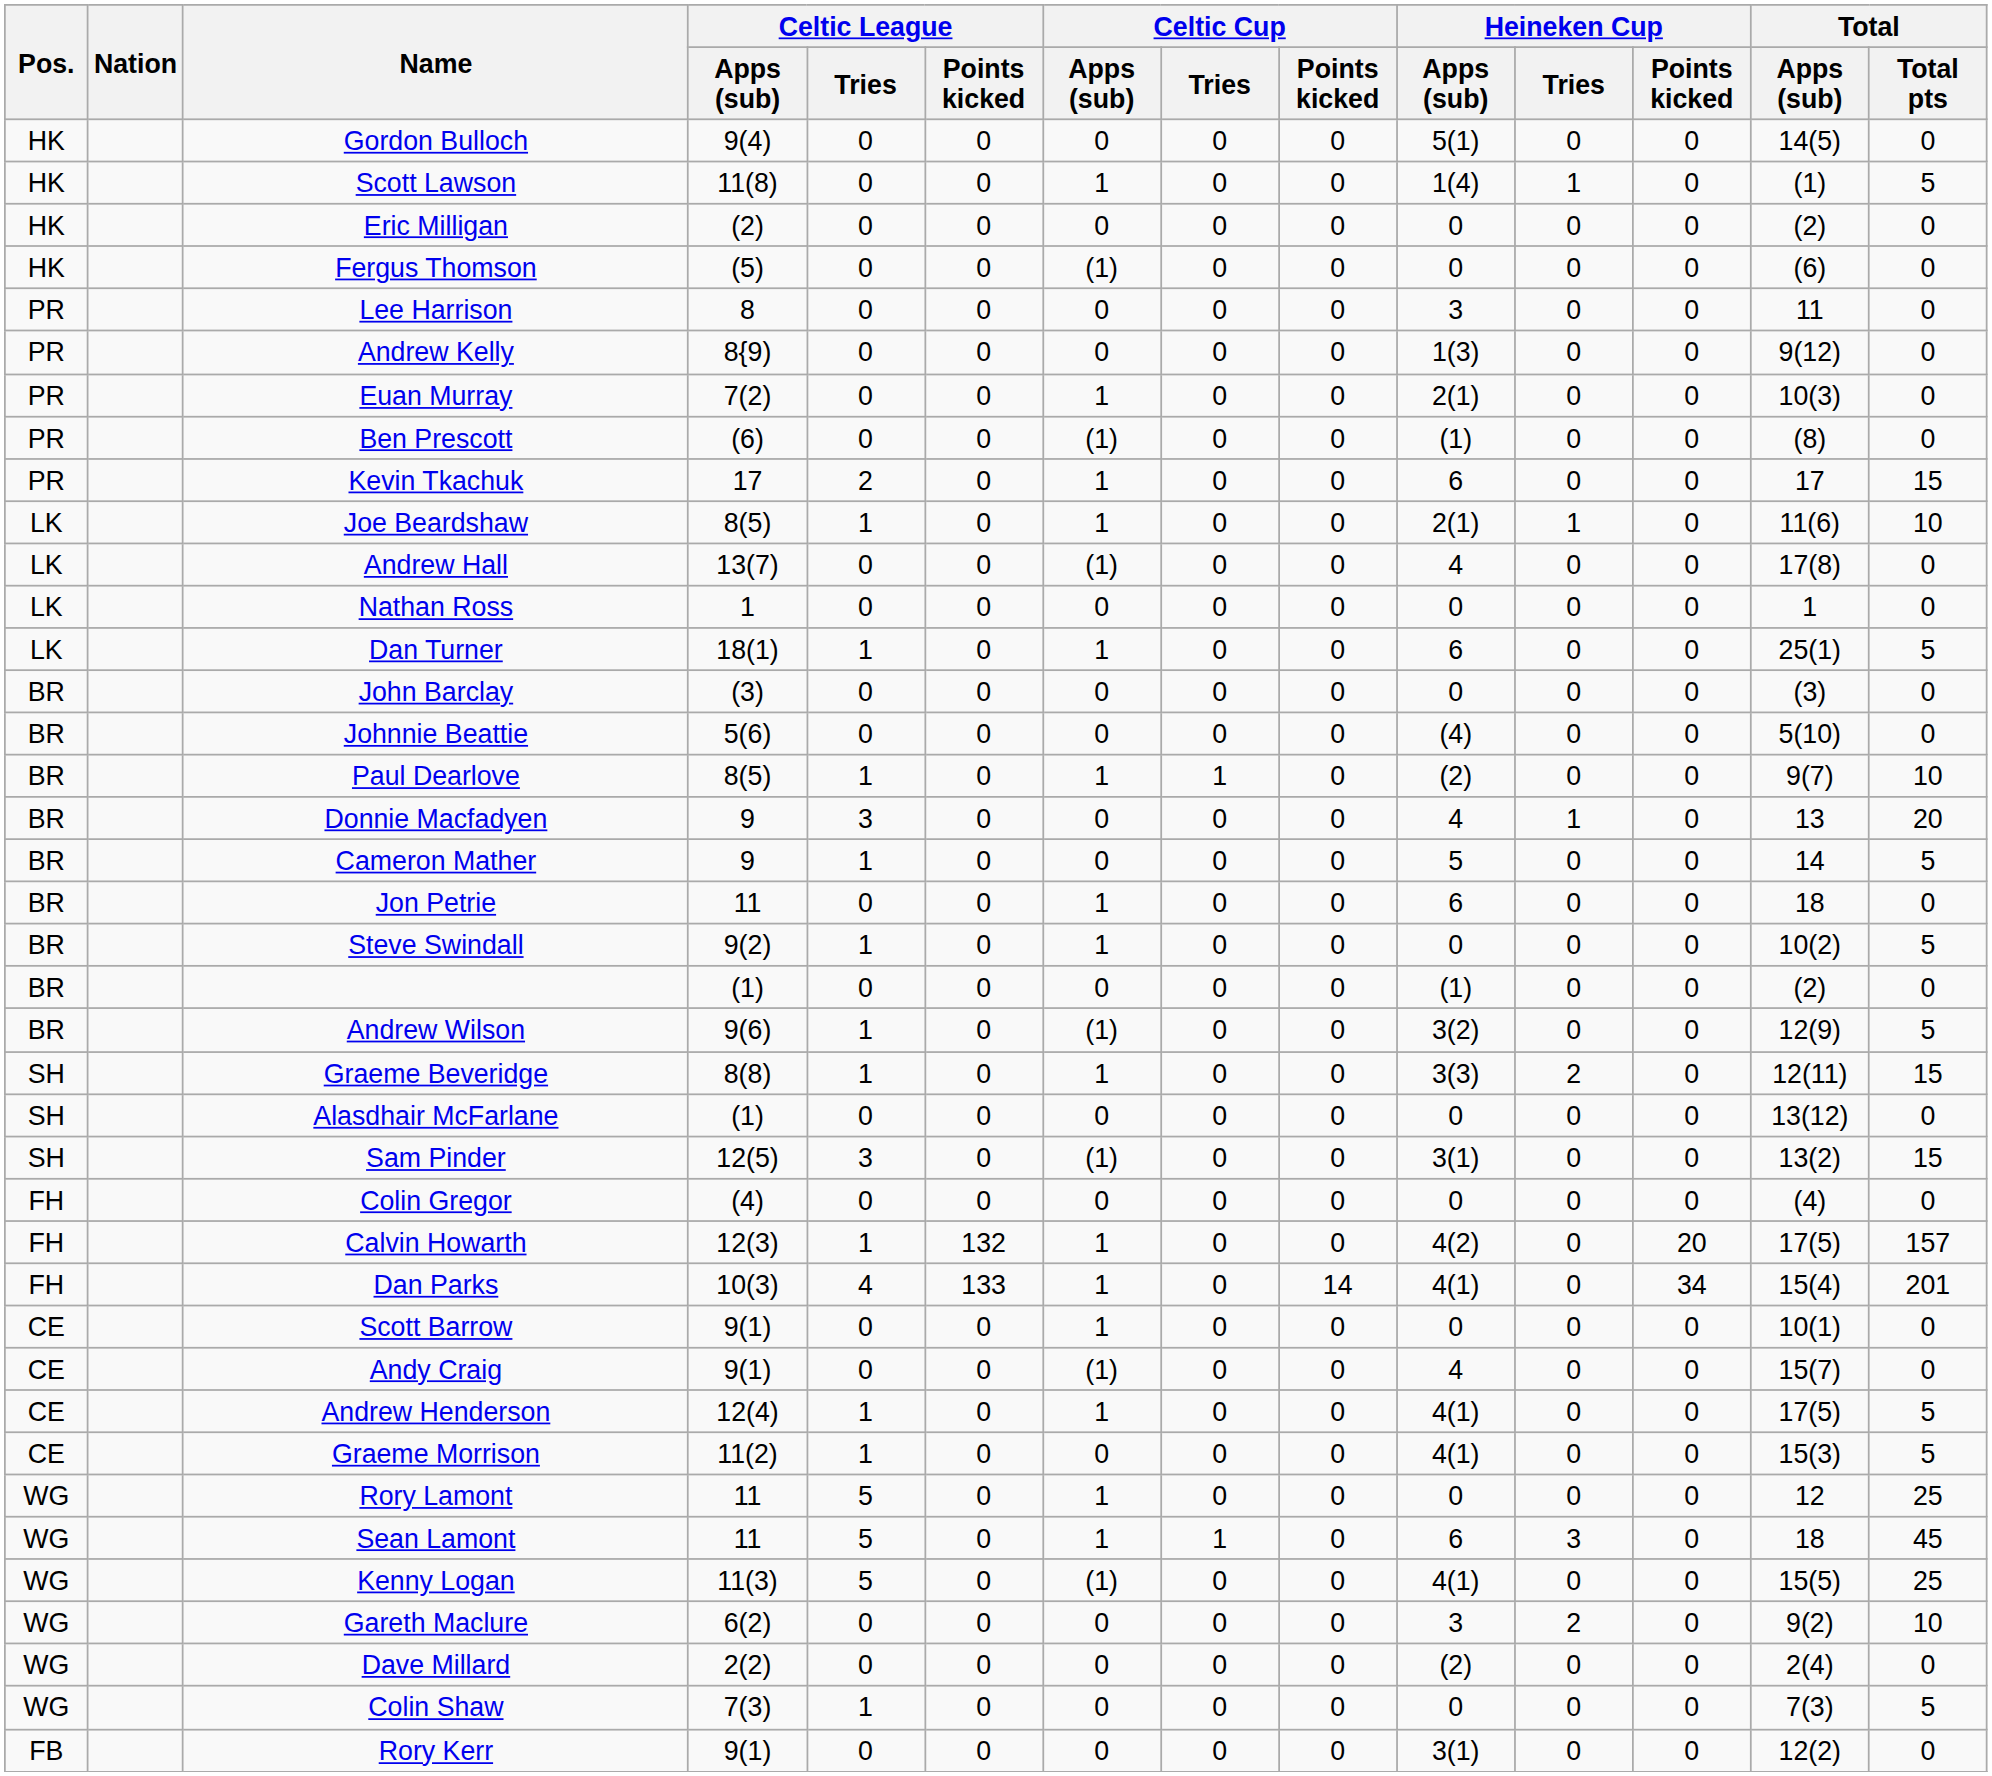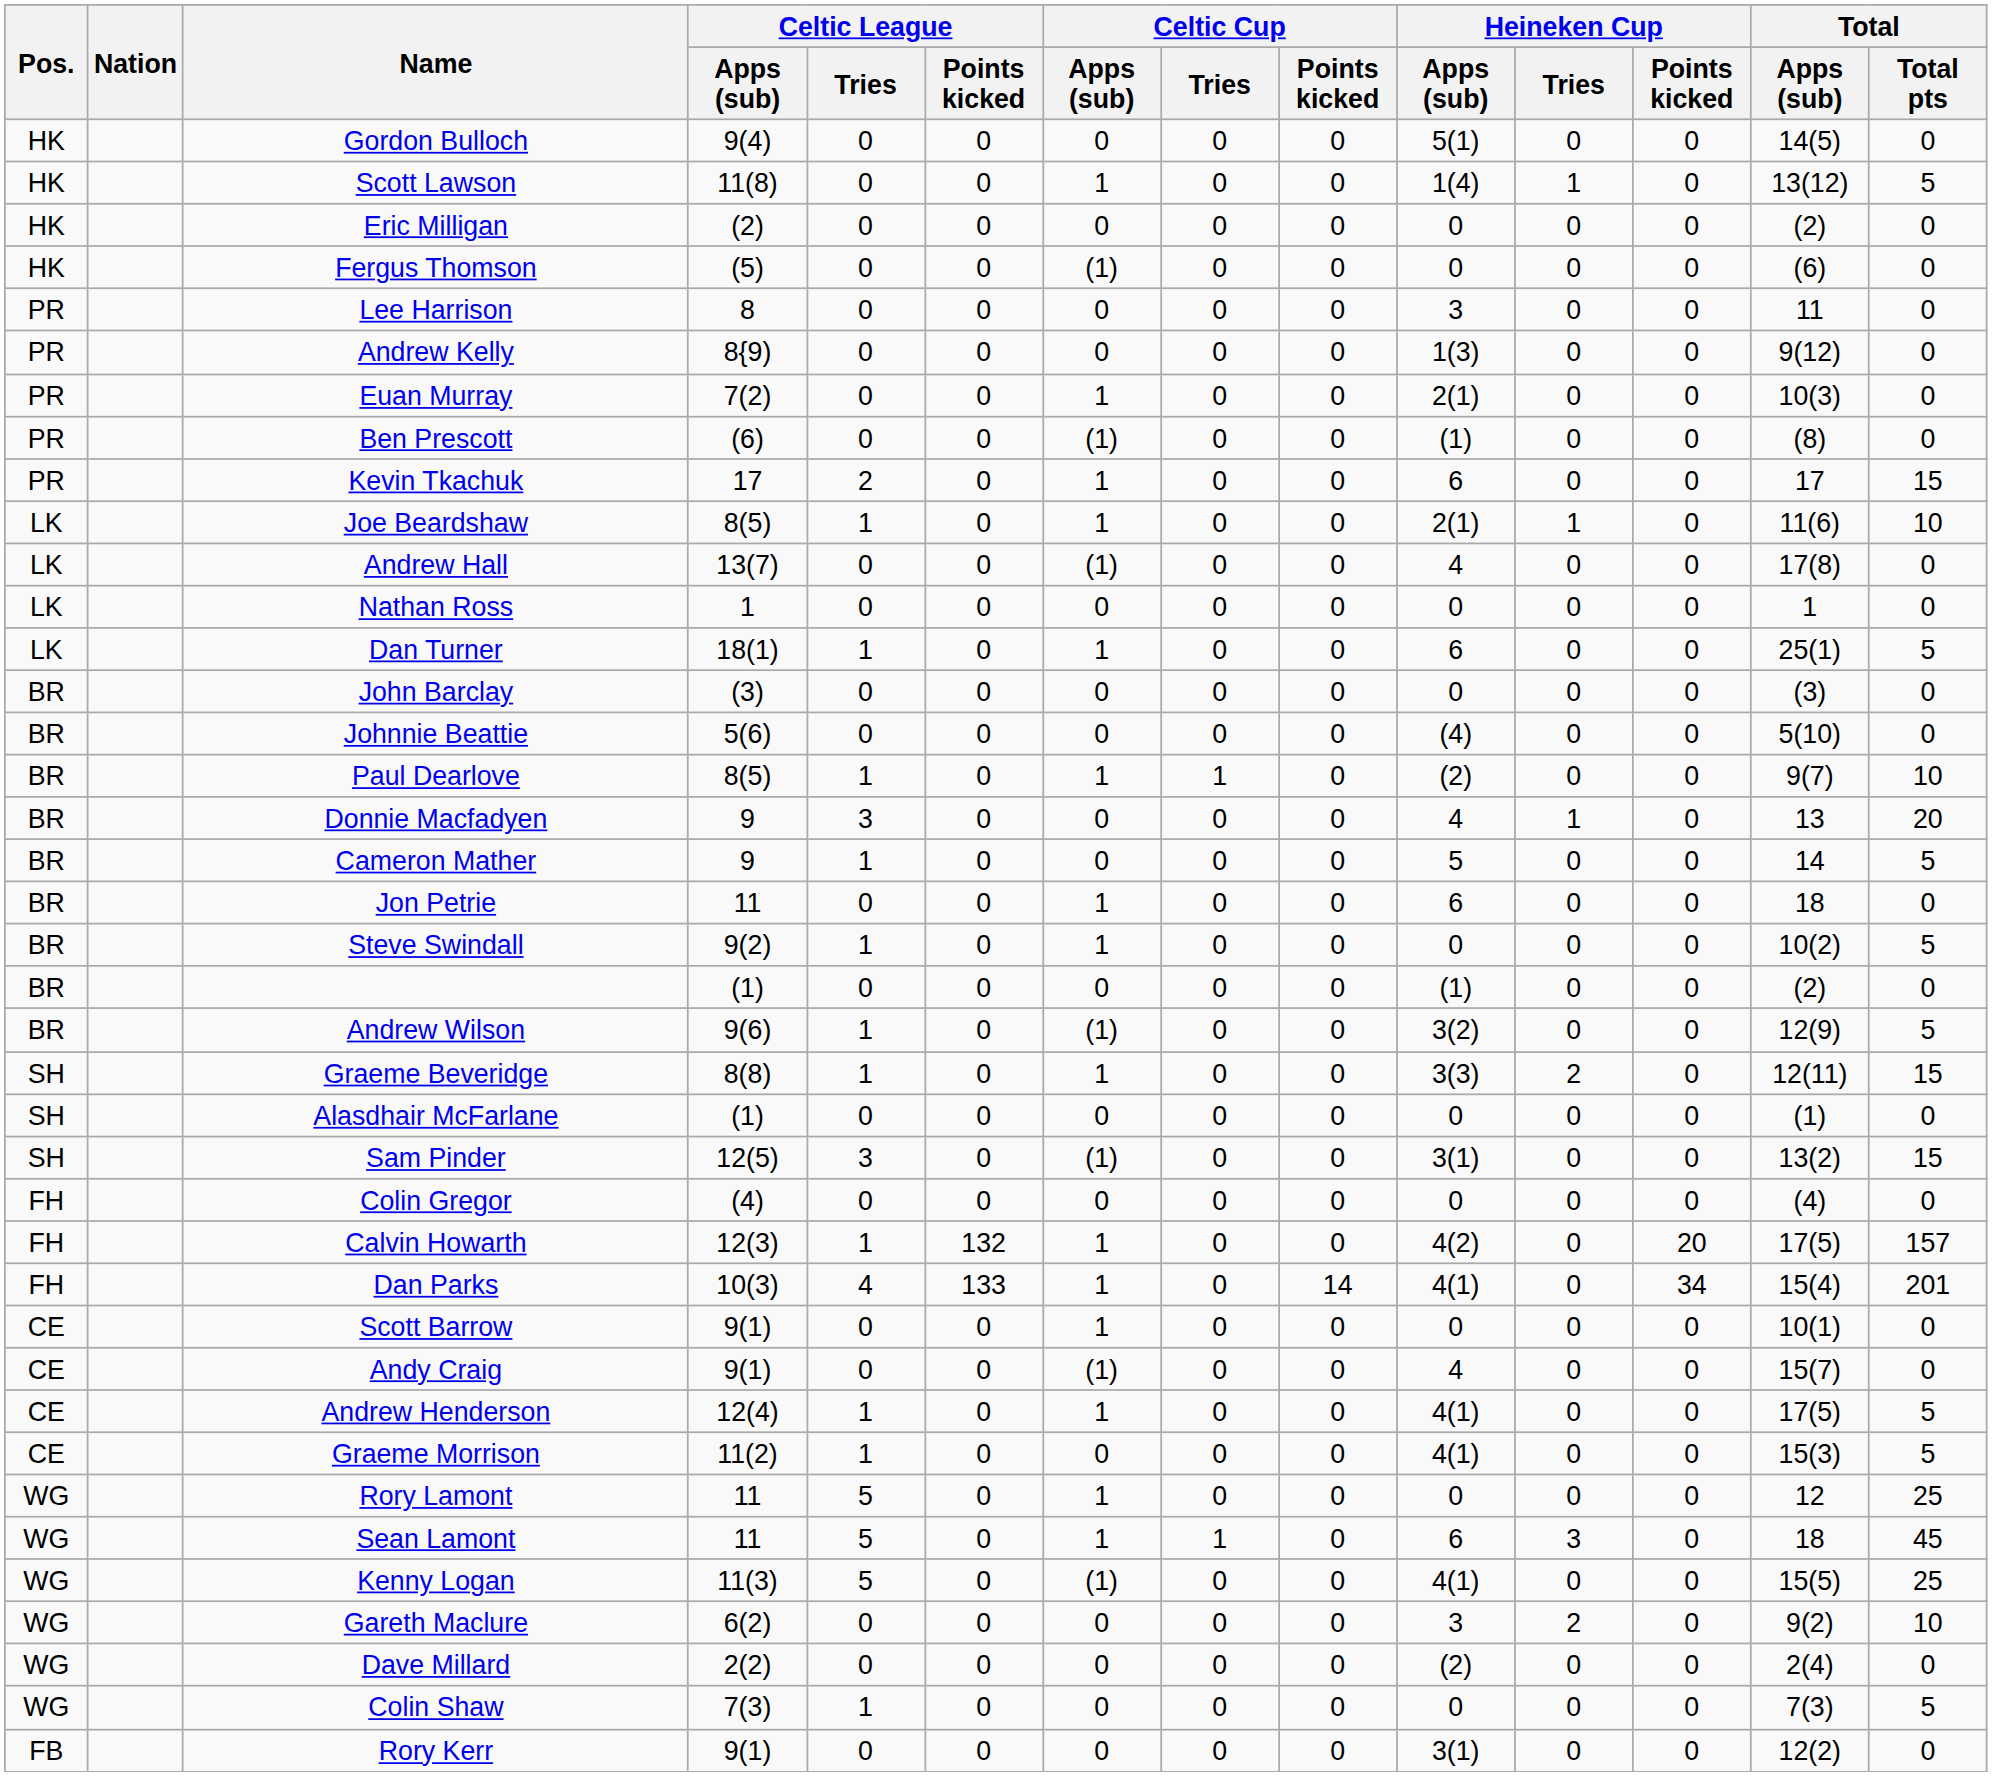Scott Lawson | Total / Apps (sub): (1) -> 13(12)
Alasdhair McFarlane | Total / Apps (sub): 13(12) -> (1)
